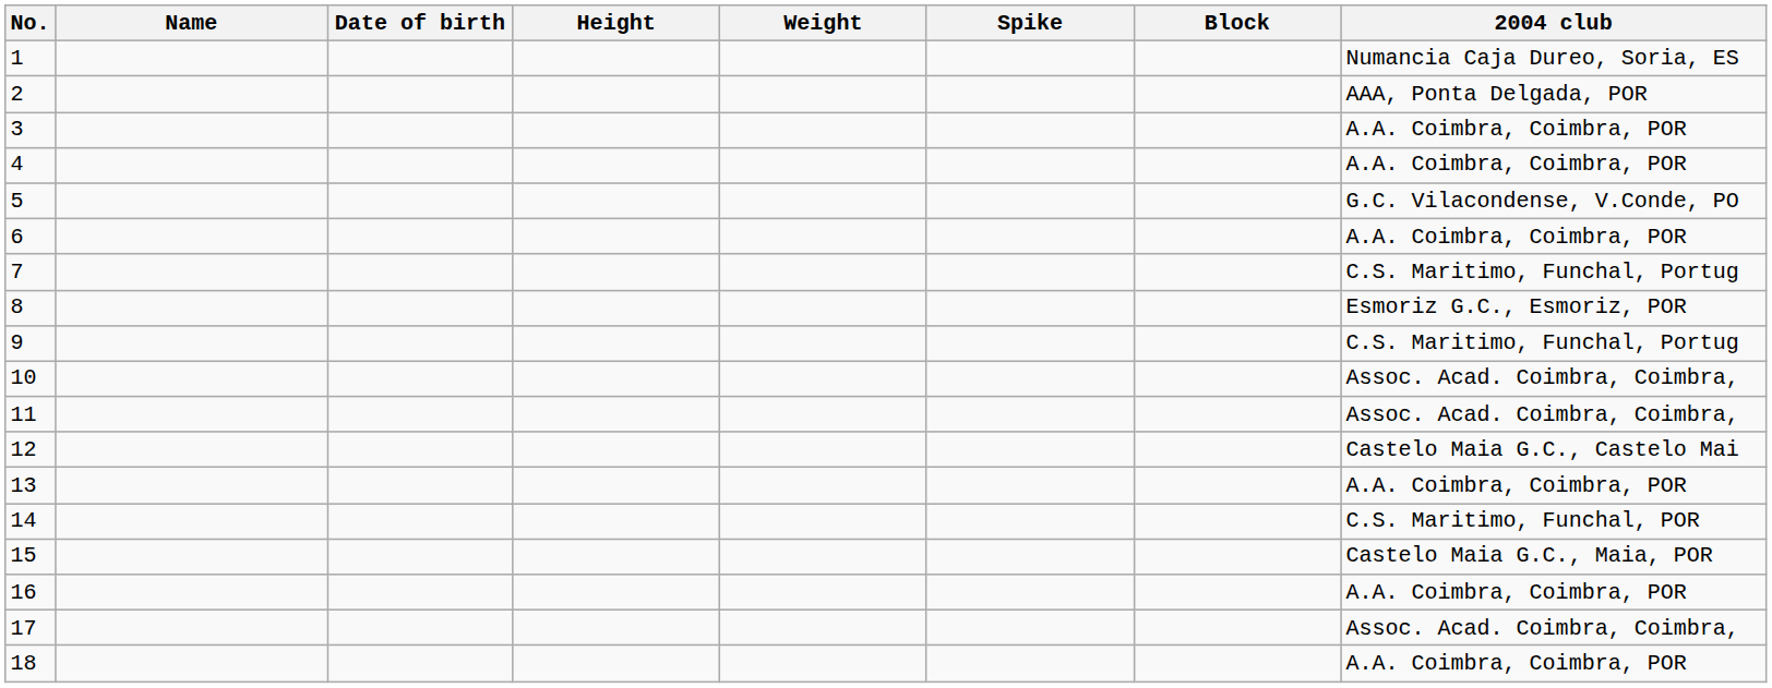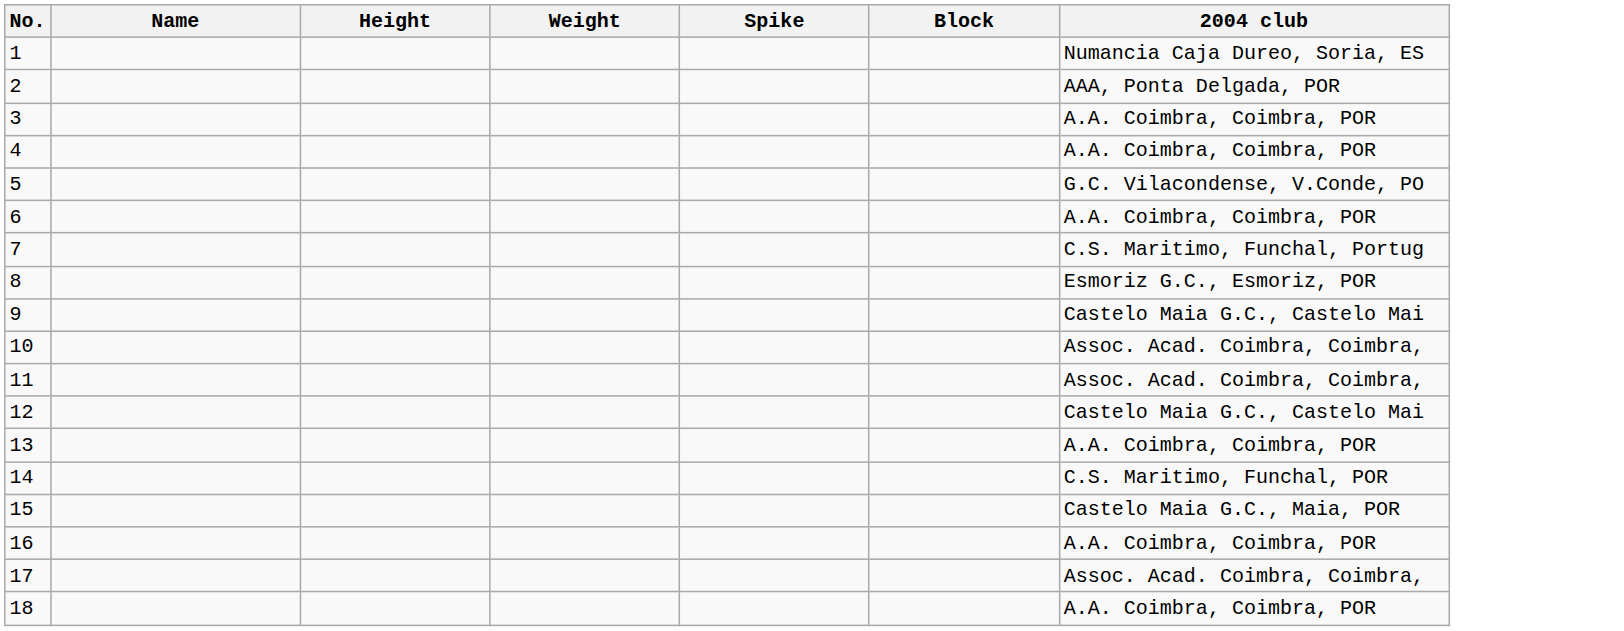- column: Date of birth
9 | 2004 club: C.S. Maritimo, Funchal, Portug -> Castelo Maia G.C., Castelo Mai
